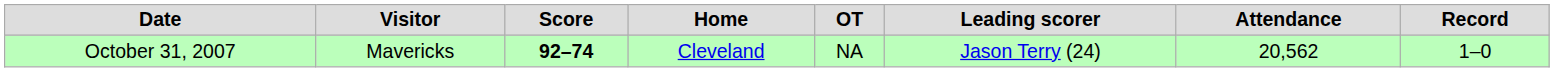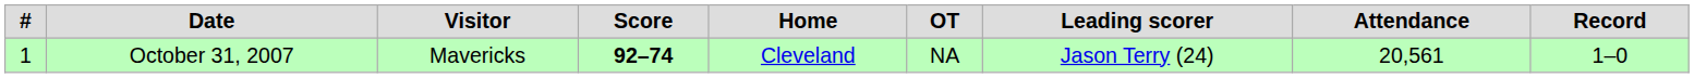+ column: # | 1
October 31, 2007 | Attendance: 20,562 -> 20,561
